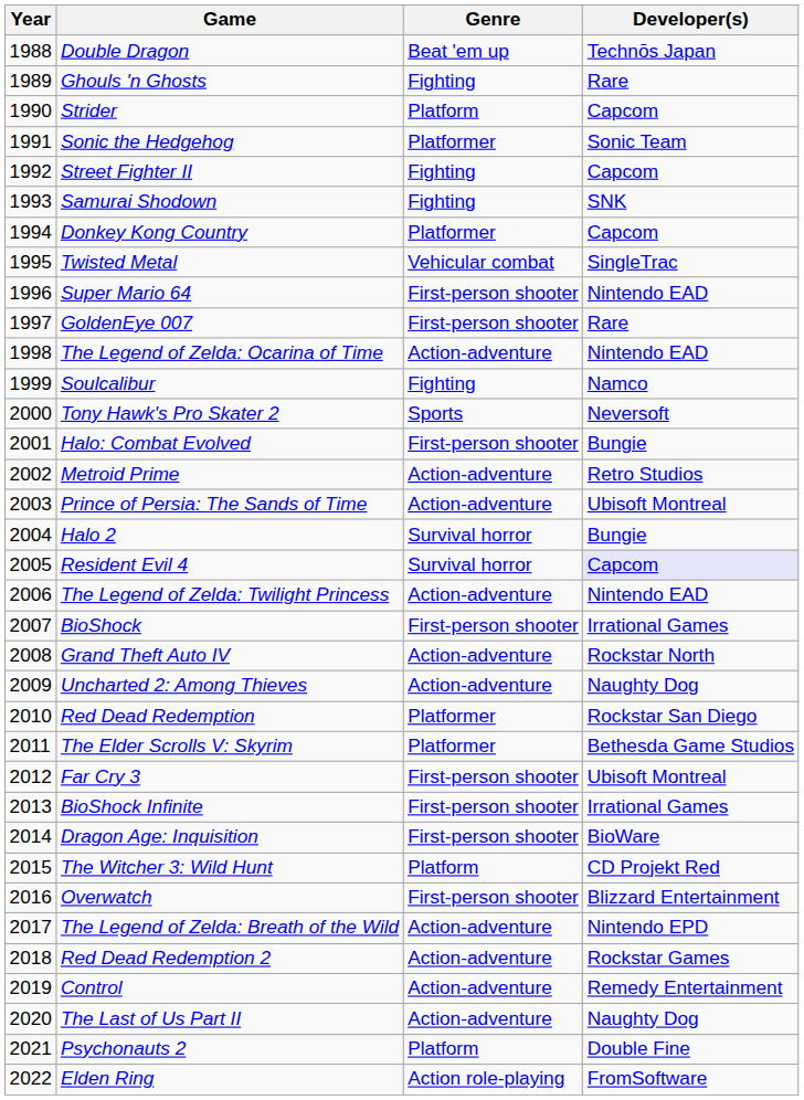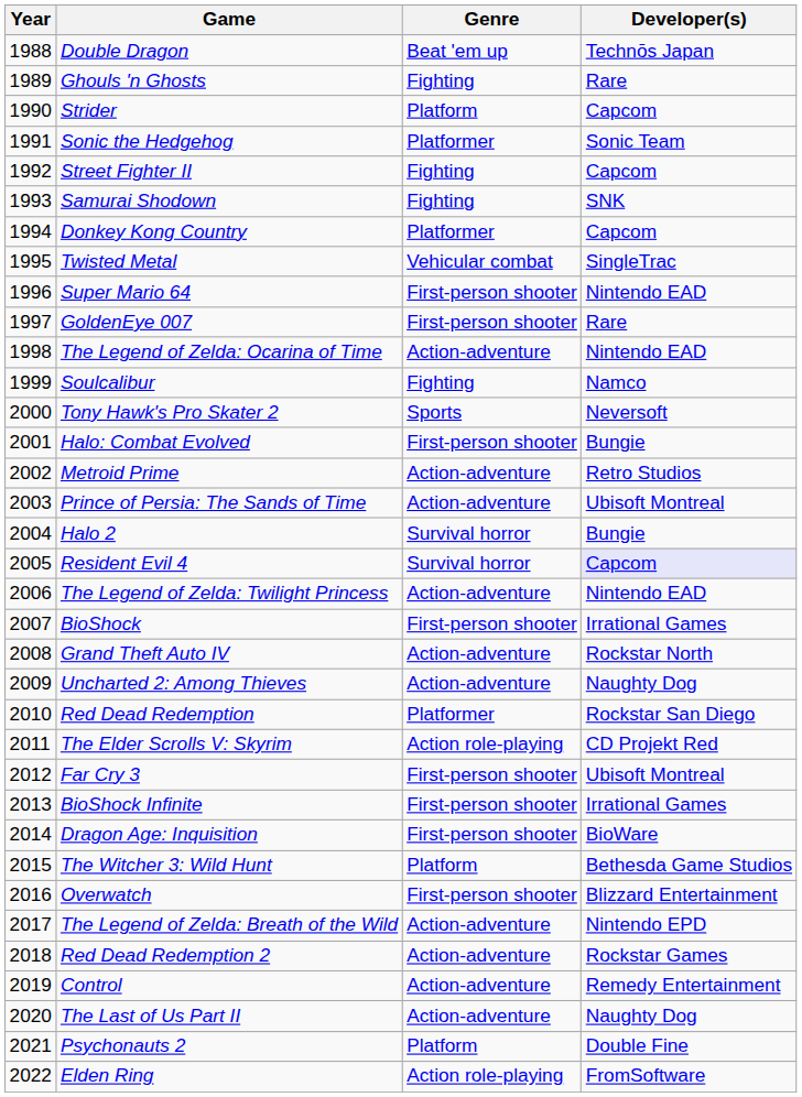The Elder Scrolls V: Skyrim | Genre: Platformer -> Action role-playing
The Elder Scrolls V: Skyrim | Developer(s): Bethesda Game Studios -> CD Projekt Red
The Witcher 3: Wild Hunt | Developer(s): CD Projekt Red -> Bethesda Game Studios
